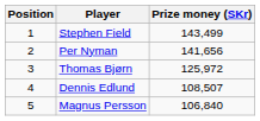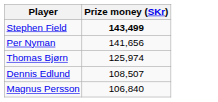- column: Position | 1 | 2 | 3 | 4 | 5
Stephen Field | Prize money (SKr): normal -> bold
Thomas Bjørn | Prize money (SKr): 125,972 -> 125,974
